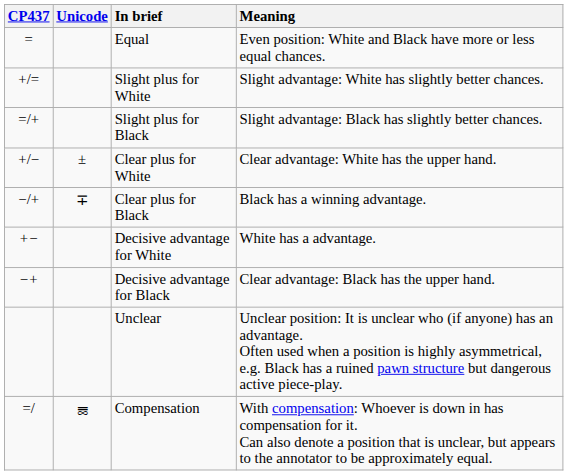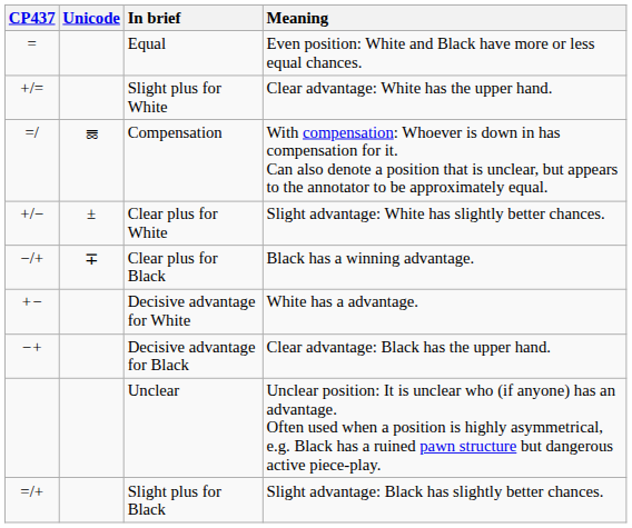Slight plus for White | Meaning: Slight advantage: White has slightly better chances. -> Clear advantage: White has the upper hand.
rows swapped: Slight plus for Black <-> Compensation
Clear plus for White | Meaning: Clear advantage: White has the upper hand. -> Slight advantage: White has slightly better chances.
